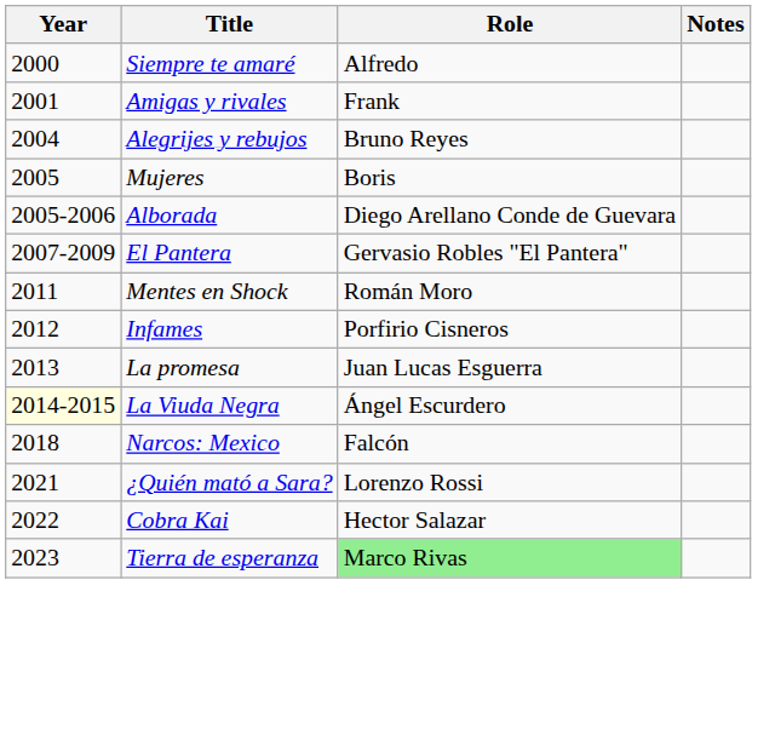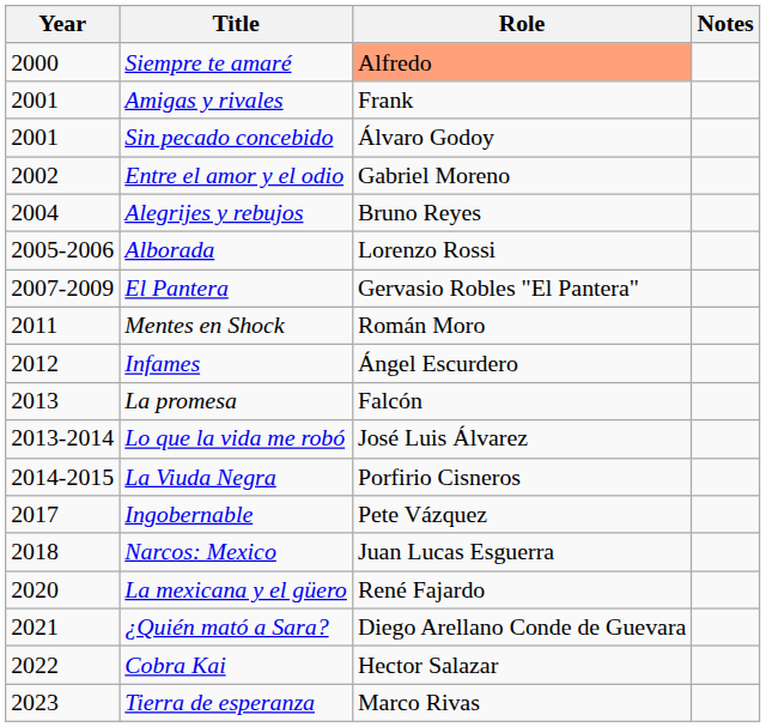Siempre te amaré | Role: no background -> lightsalmon background
+ row: 2001 | Sin pecado concebido | Álvaro Godoy
+ row: 2002 | Entre el amor y el odio | Gabriel Moreno
- row: 2005 | Mujeres | Boris
Alborada | Role: Diego Arellano Conde de Guevara -> Lorenzo Rossi
Infames | Role: Porfirio Cisneros -> Ángel Escurdero
La promesa | Role: Juan Lucas Esguerra -> Falcón
+ row: 2013-2014 | Lo que la vida me robó | José Luis Álvarez
La Viuda Negra | Year: lightyellow background -> no background
La Viuda Negra | Role: Ángel Escurdero -> Porfirio Cisneros
+ row: 2017 | Ingobernable | Pete Vázquez
Narcos: Mexico | Role: Falcón -> Juan Lucas Esguerra
+ row: 2020 | La mexicana y el güero | René Fajardo
¿Quién mató a Sara? | Role: Lorenzo Rossi -> Diego Arellano Conde de Guevara
Tierra de esperanza | Role: lightgreen background -> no background
